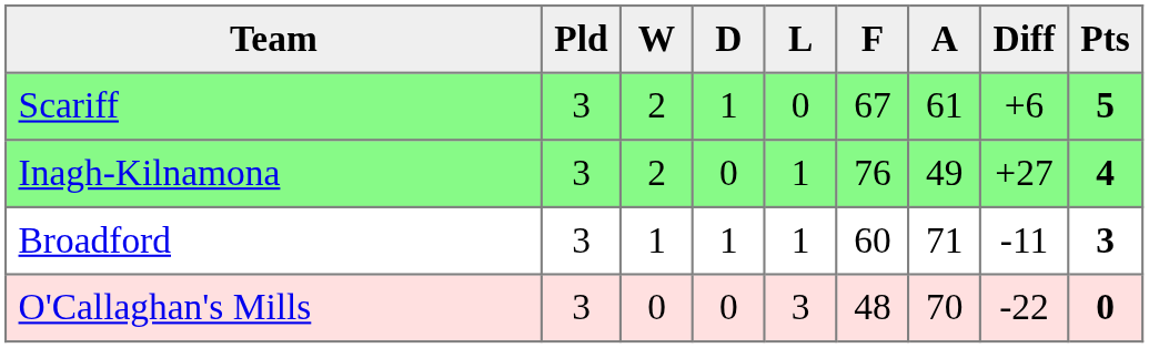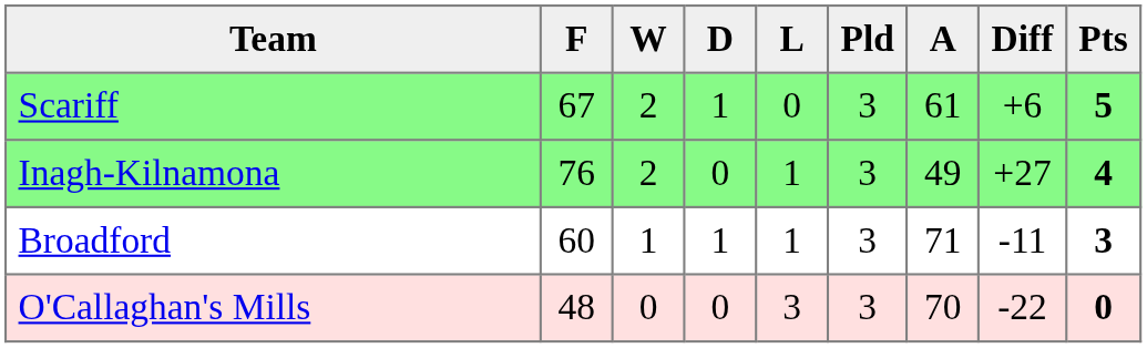columns swapped: Pld <-> F
